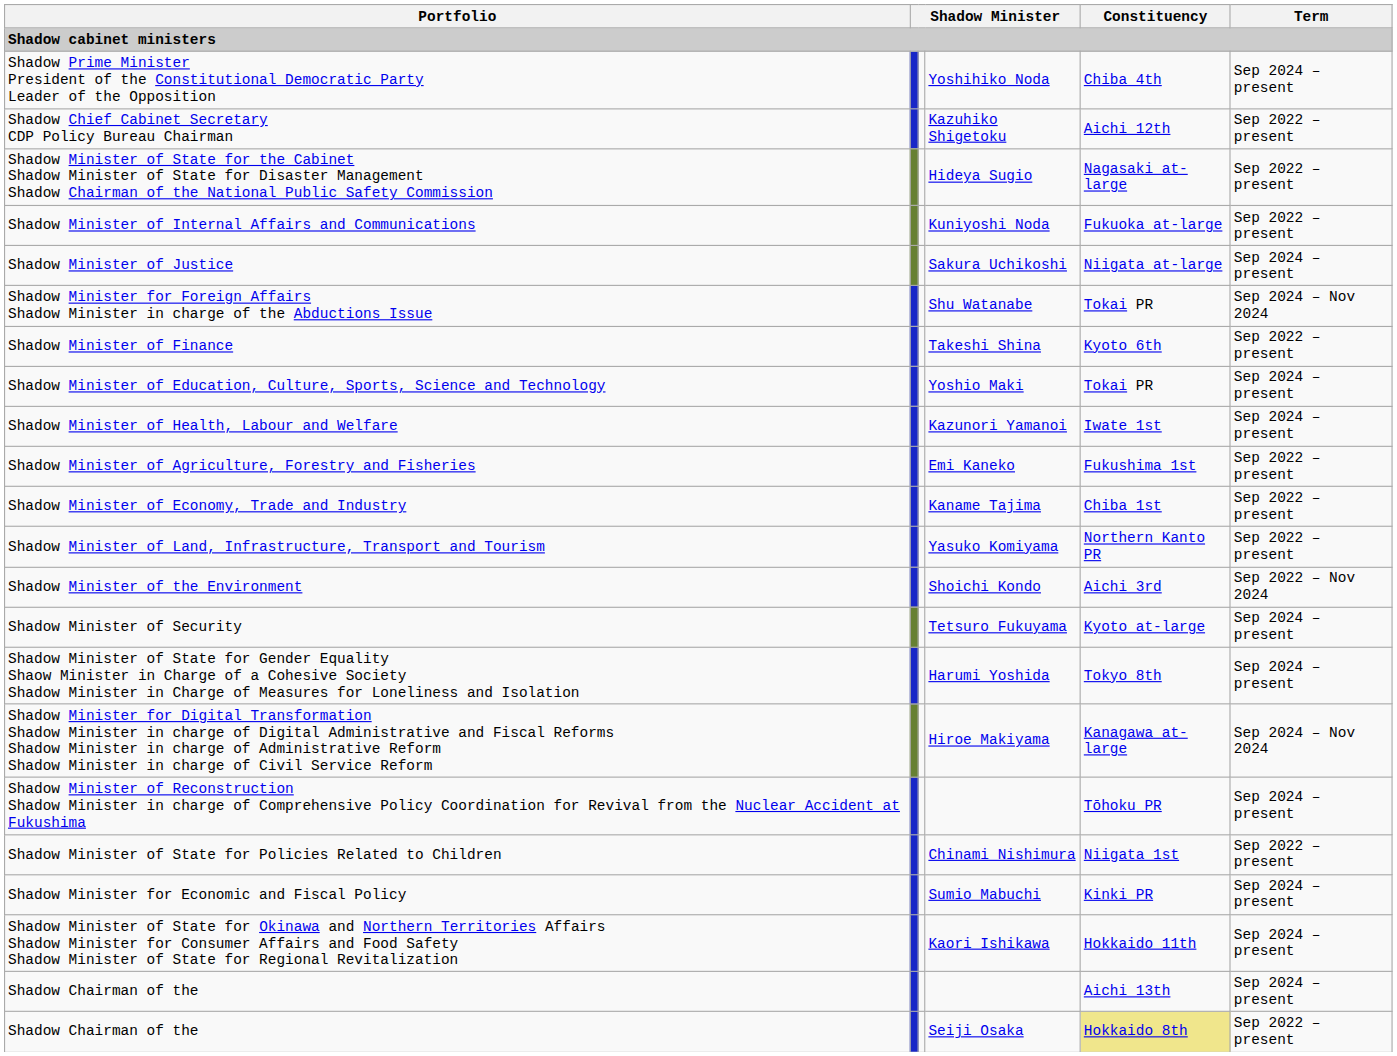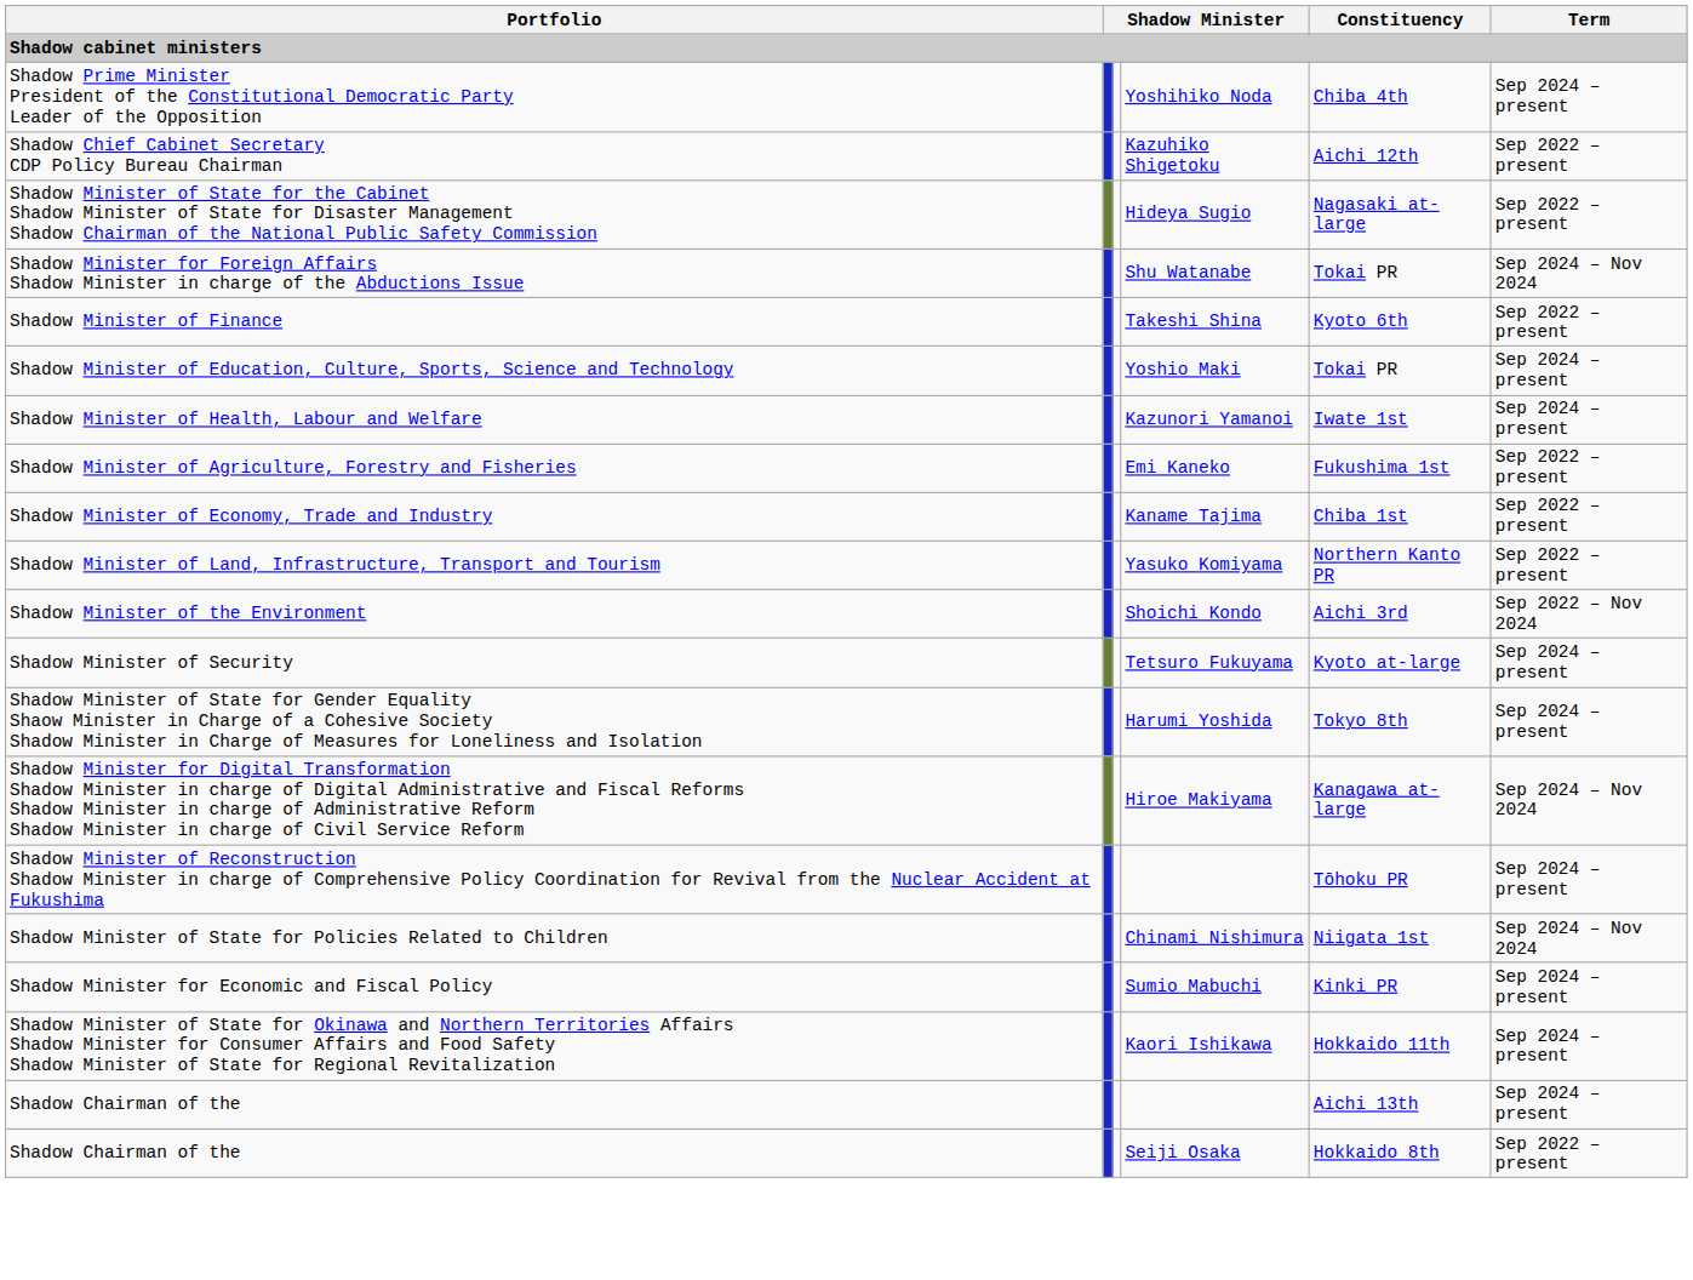- row: Shadow Minister of Internal Affairs and Communications | Kuniyoshi Noda | Fukuoka at-large | Sep 2022 – present
- row: Shadow Minister of Justice | Sakura Uchikoshi | Niigata at-large | Sep 2024 – present
Shadow Minister of State for Policies Related to Children | Term: Sep 2022 – present -> Sep 2024 – Nov 2024
Shadow Chairman of the / Seiji Osaka | Constituency: khaki background -> no background
